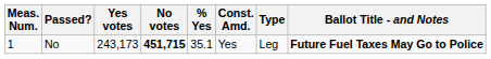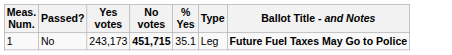- column: Const. Amd. | Yes
